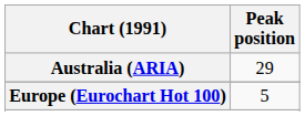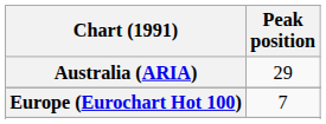Europe (Eurochart Hot 100) | Peak position: 5 -> 7
